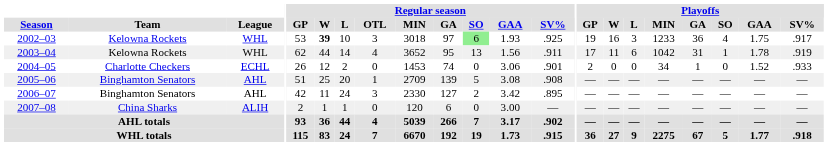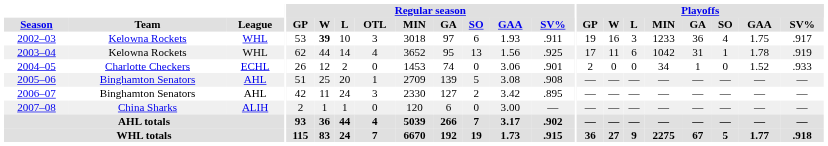2002–03 | Regular season / SO: lightgreen background -> no background
2002–03 | Regular season / SV%: .925 -> .911
2003–04 | Regular season / SV%: .911 -> .925
